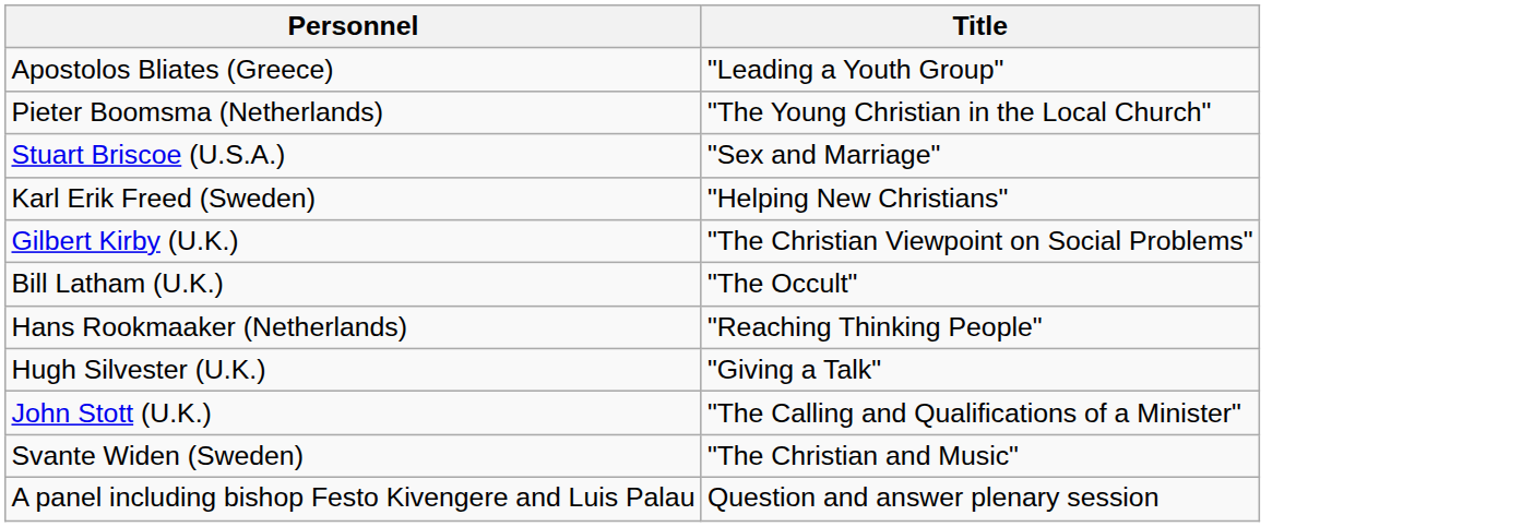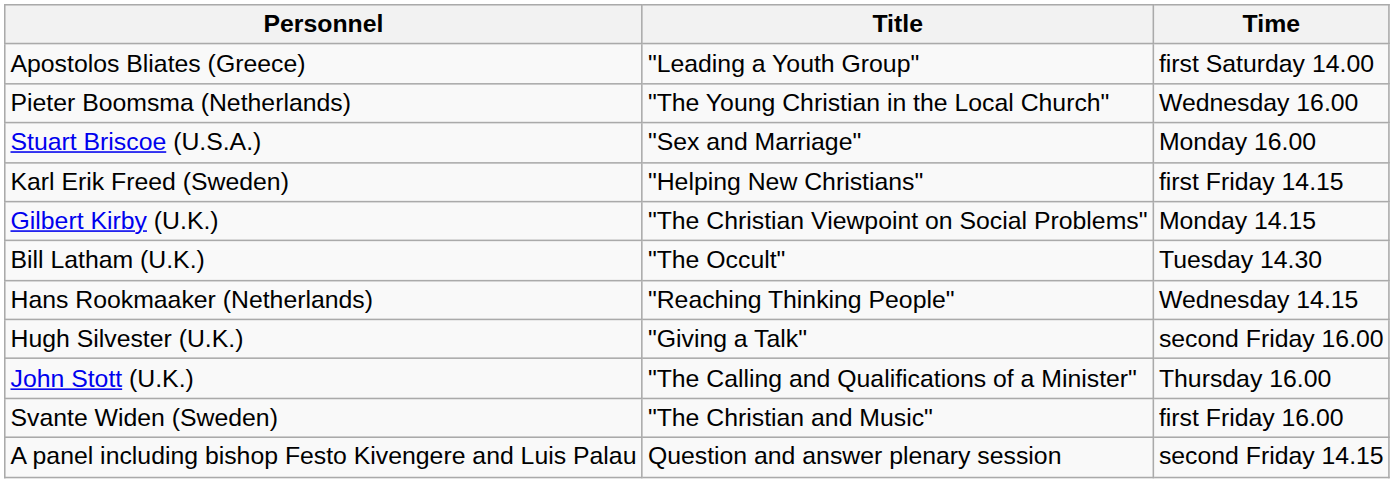+ column: Time | first Saturday 14.00 | Wednesday 16.00 | Monday 16.00 | first Friday 14.15 | Monday 14.15 | Tuesday 14.30 | Wednesday 14.15 | second Friday 16.00 | Thursday 16.00 | first Friday 16.00 | second Friday 14.15
